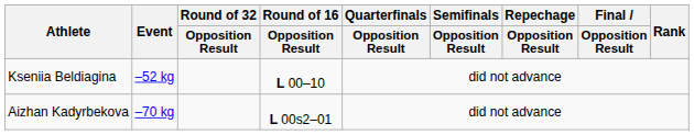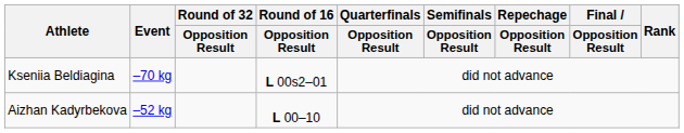Kseniia Beldiagina | Event: –52 kg -> –70 kg
Kseniia Beldiagina | Round of 16 / Opposition Result: L 00–10 -> L 00s2–01
Aizhan Kadyrbekova | Event: –70 kg -> –52 kg
Aizhan Kadyrbekova | Round of 16 / Opposition Result: L 00s2–01 -> L 00–10
